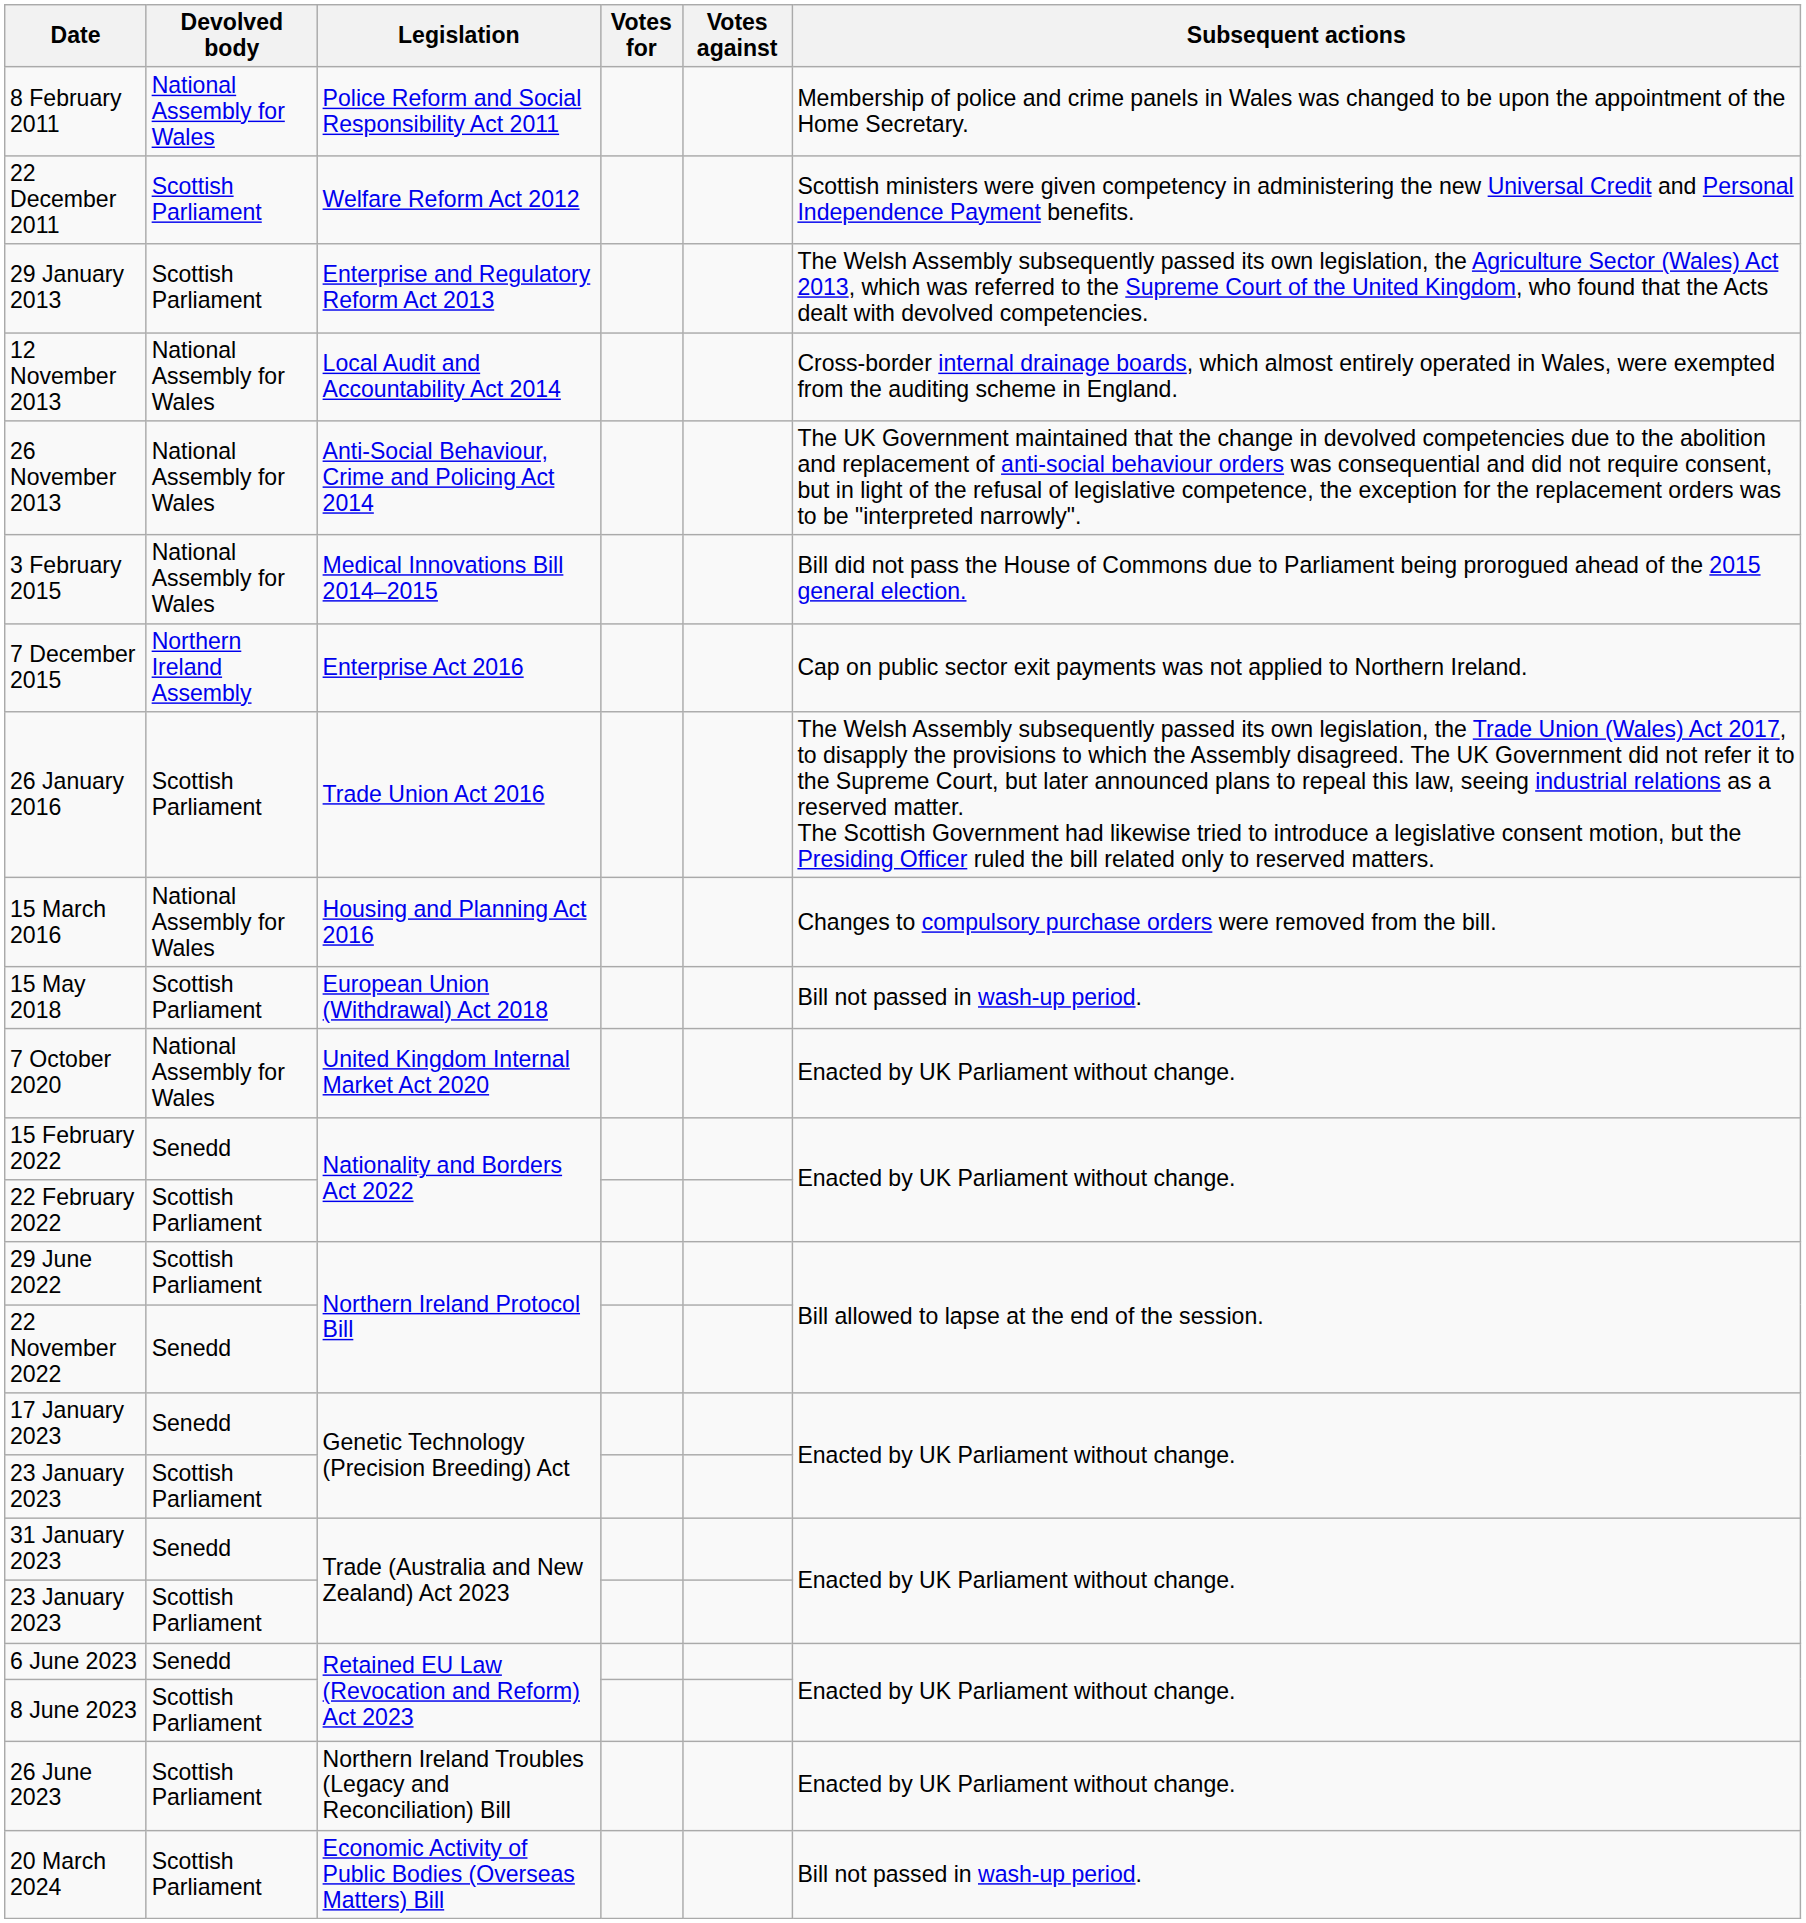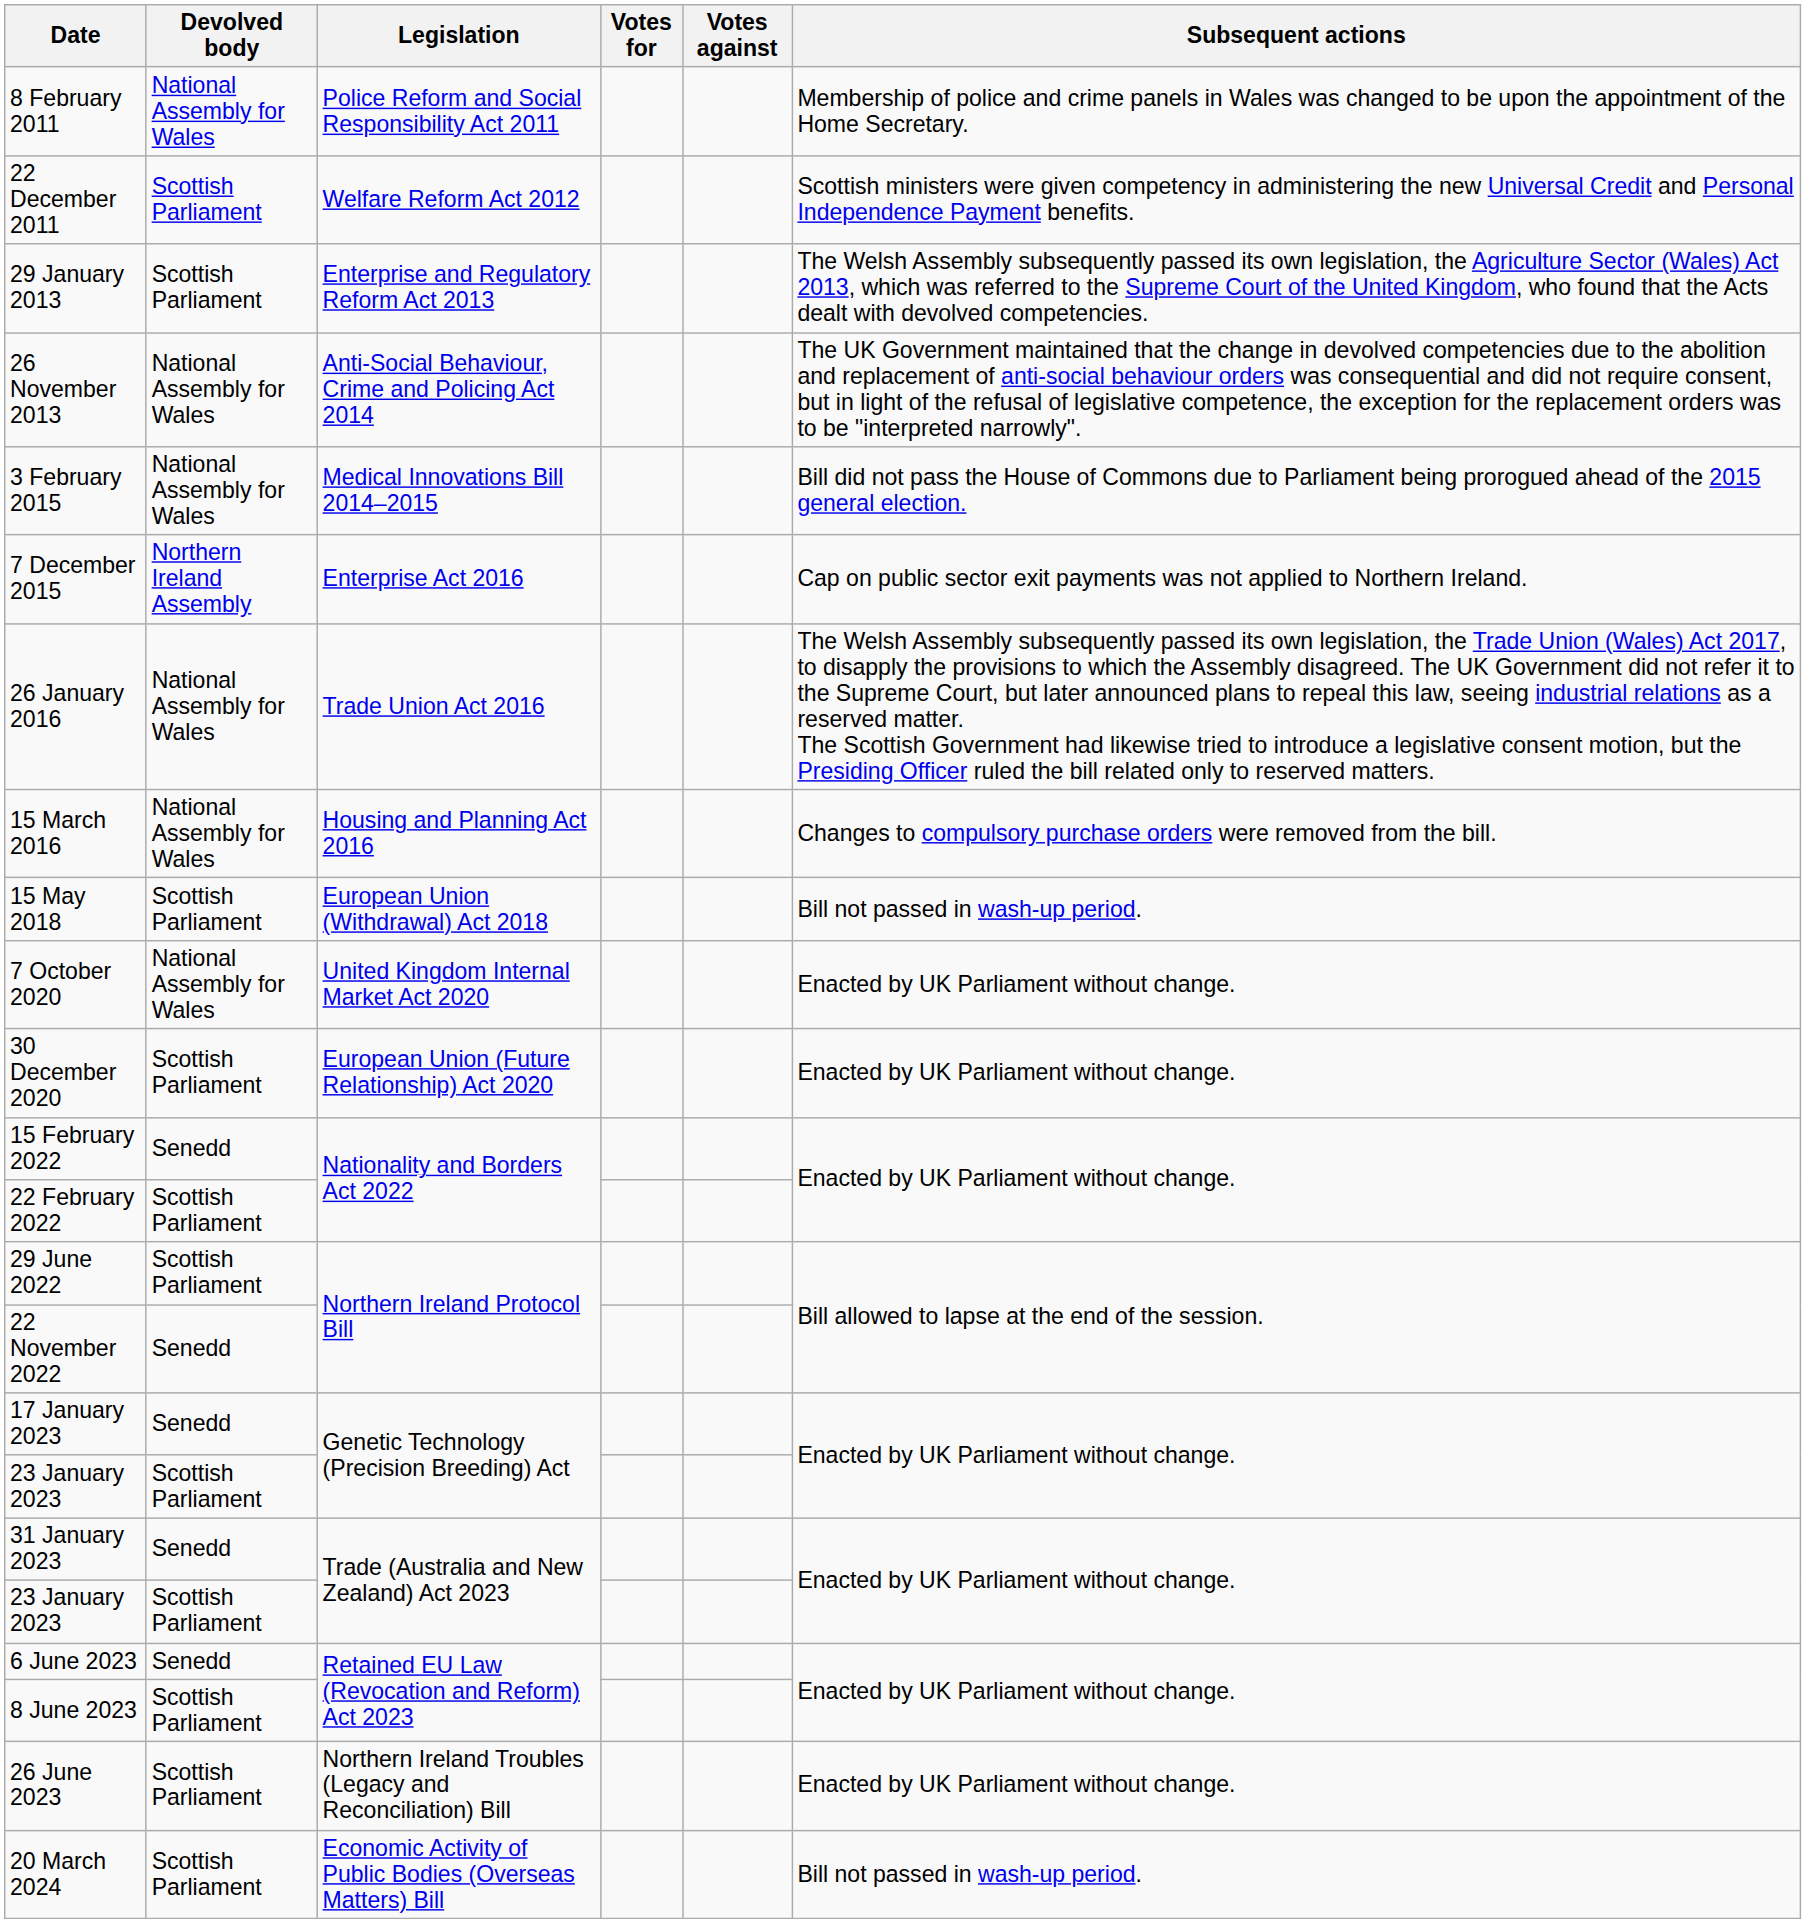- row: 12 November 2013 | National Assembly for Wales | Local Audit and Accountability Act 2014 | Cross-border internal drainage boards, which almost entirely operated in Wales, were exempted from the auditing scheme in England.
26 January 2016 | Devolved body: Scottish Parliament -> National Assembly for Wales
+ row: 30 December 2020 | Scottish Parliament | European Union (Future Relationship) Act 2020 | Enacted by UK Parliament without change.
